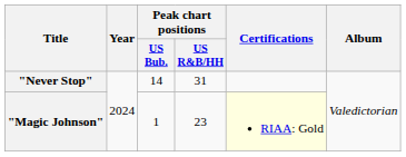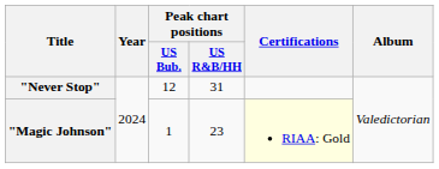"Never Stop" | Peak chart positions / US Bub.: 14 -> 12
